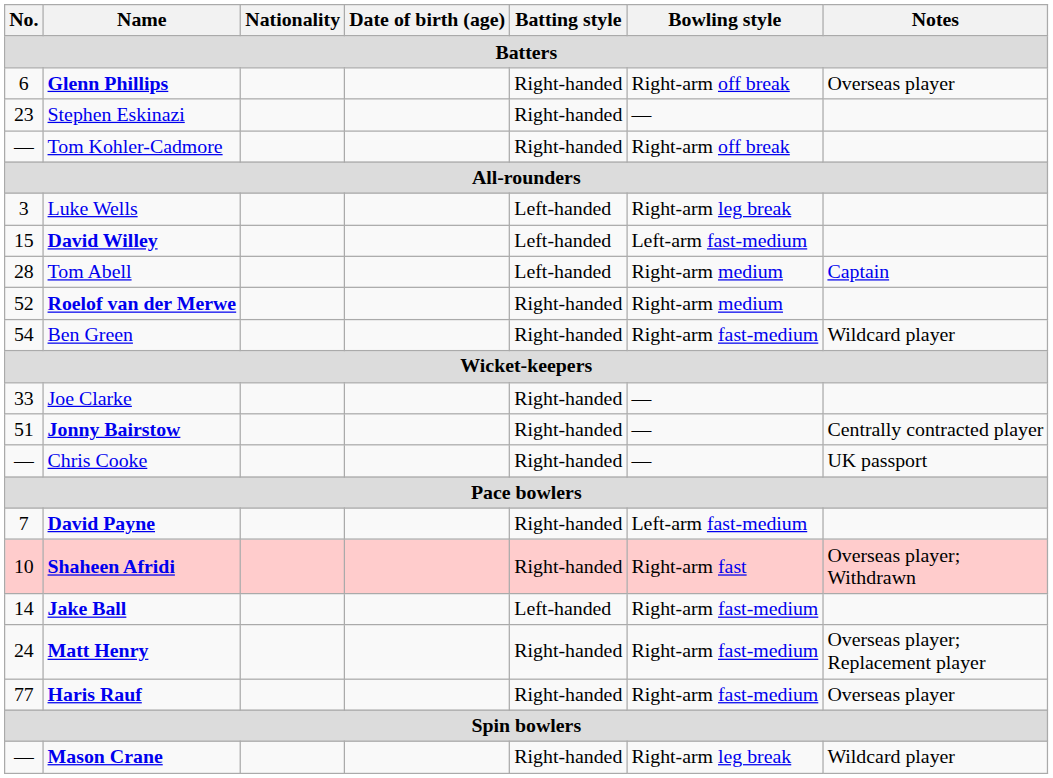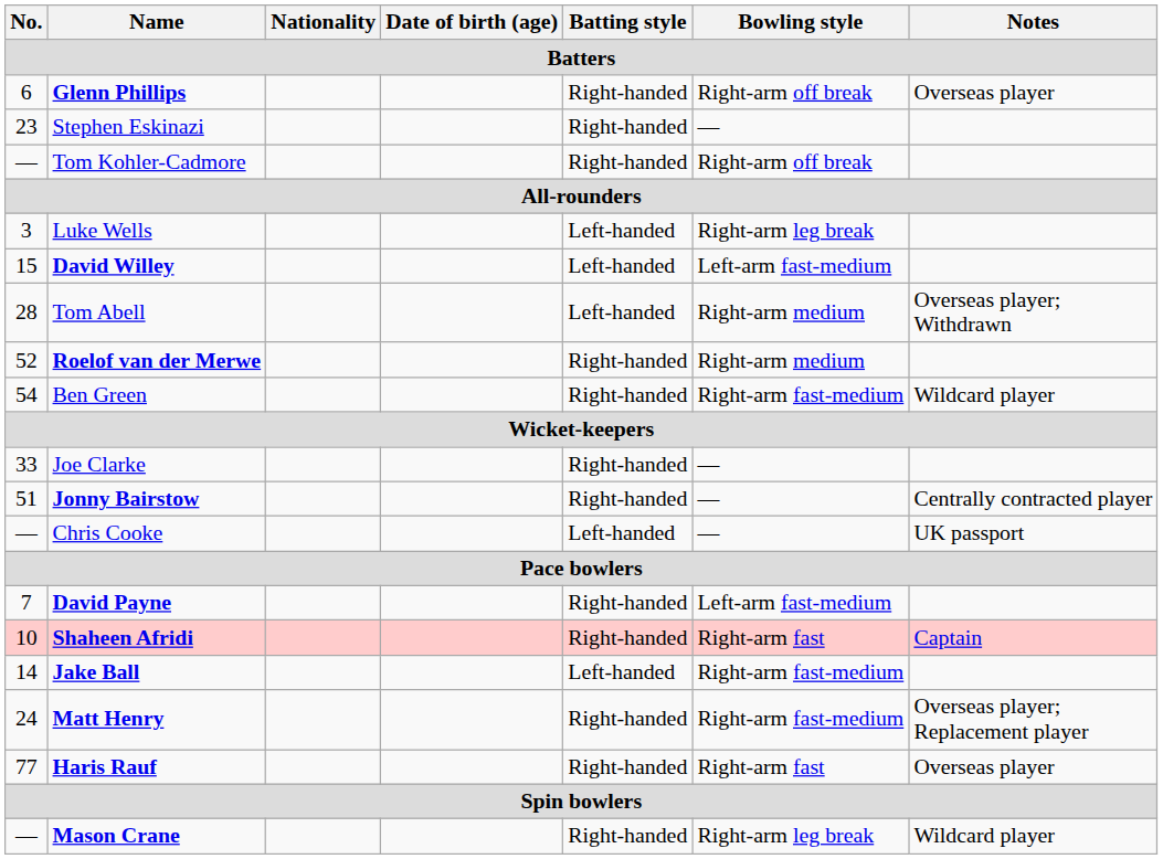Tom Abell | Notes: Captain -> Overseas player; Withdrawn
Chris Cooke | Batting style: Right-handed -> Left-handed
Shaheen Afridi | Notes: Overseas player; Withdrawn -> Captain
Haris Rauf | Bowling style: Right-arm fast-medium -> Right-arm fast
